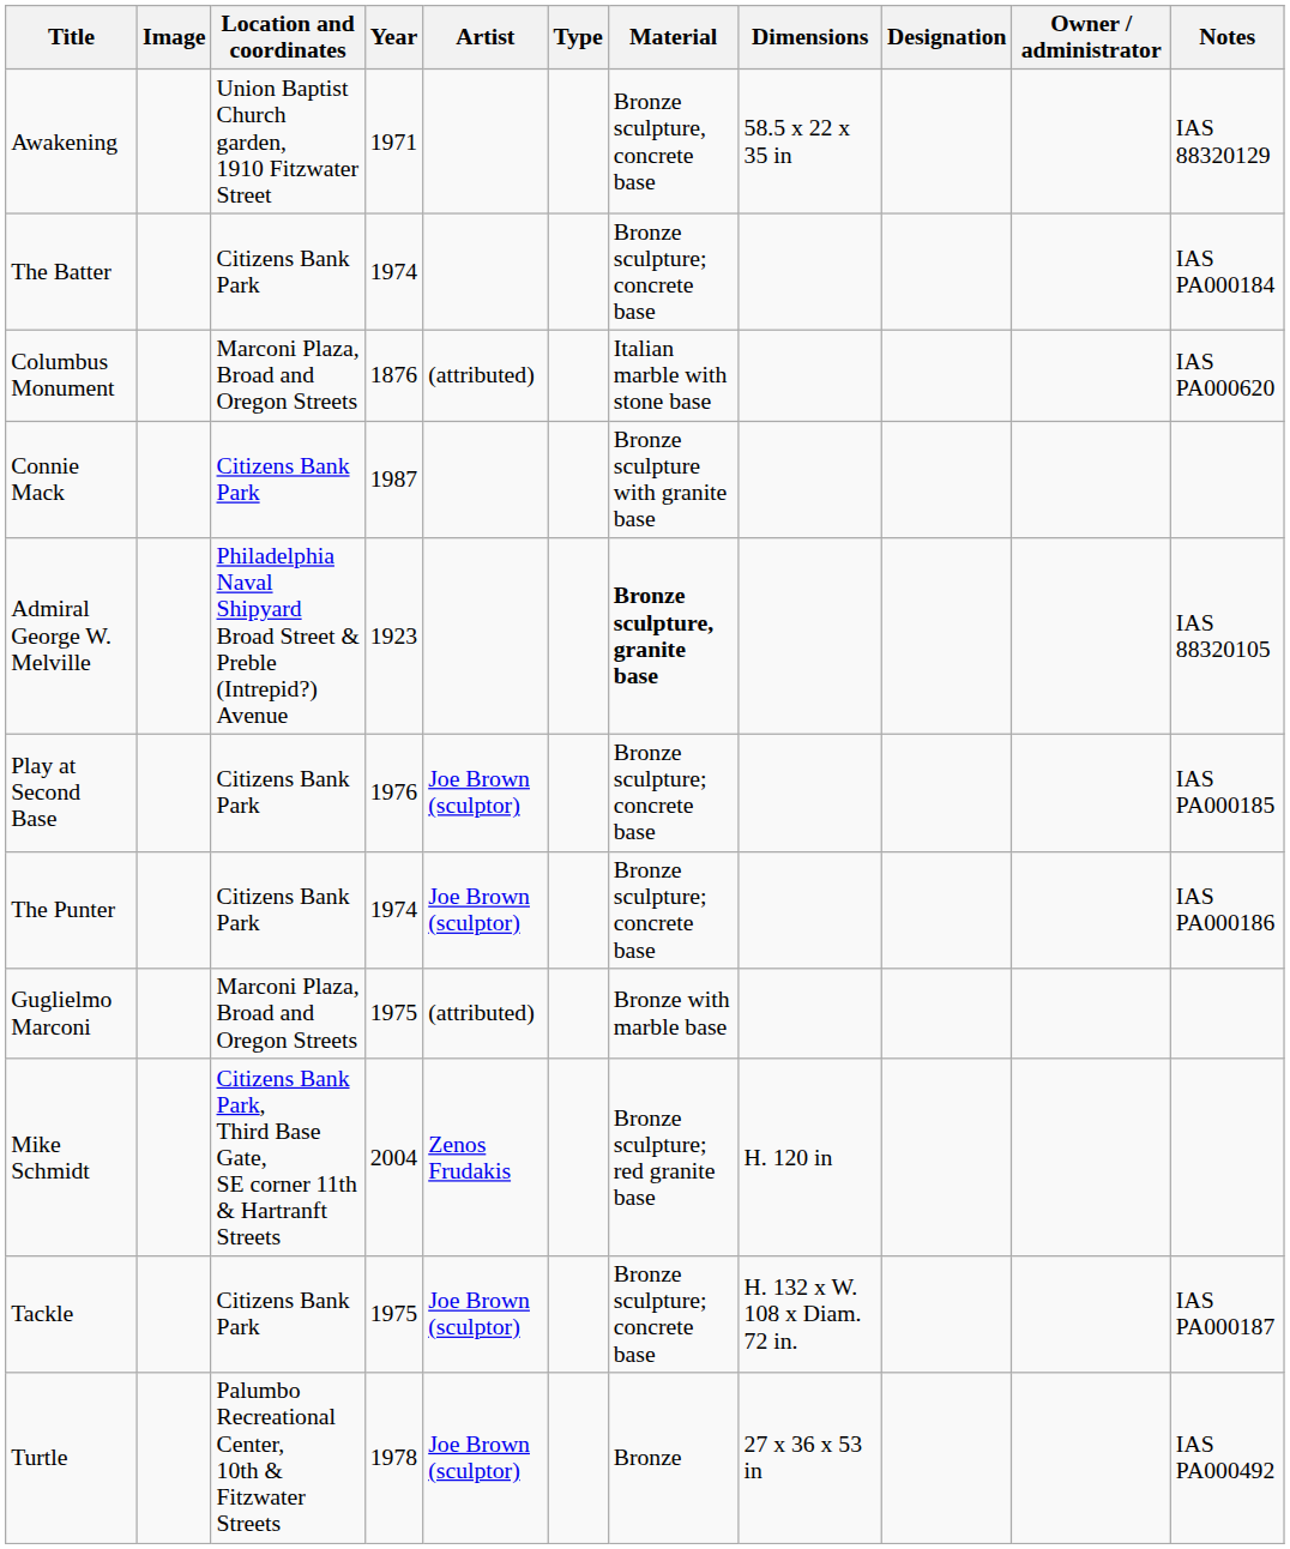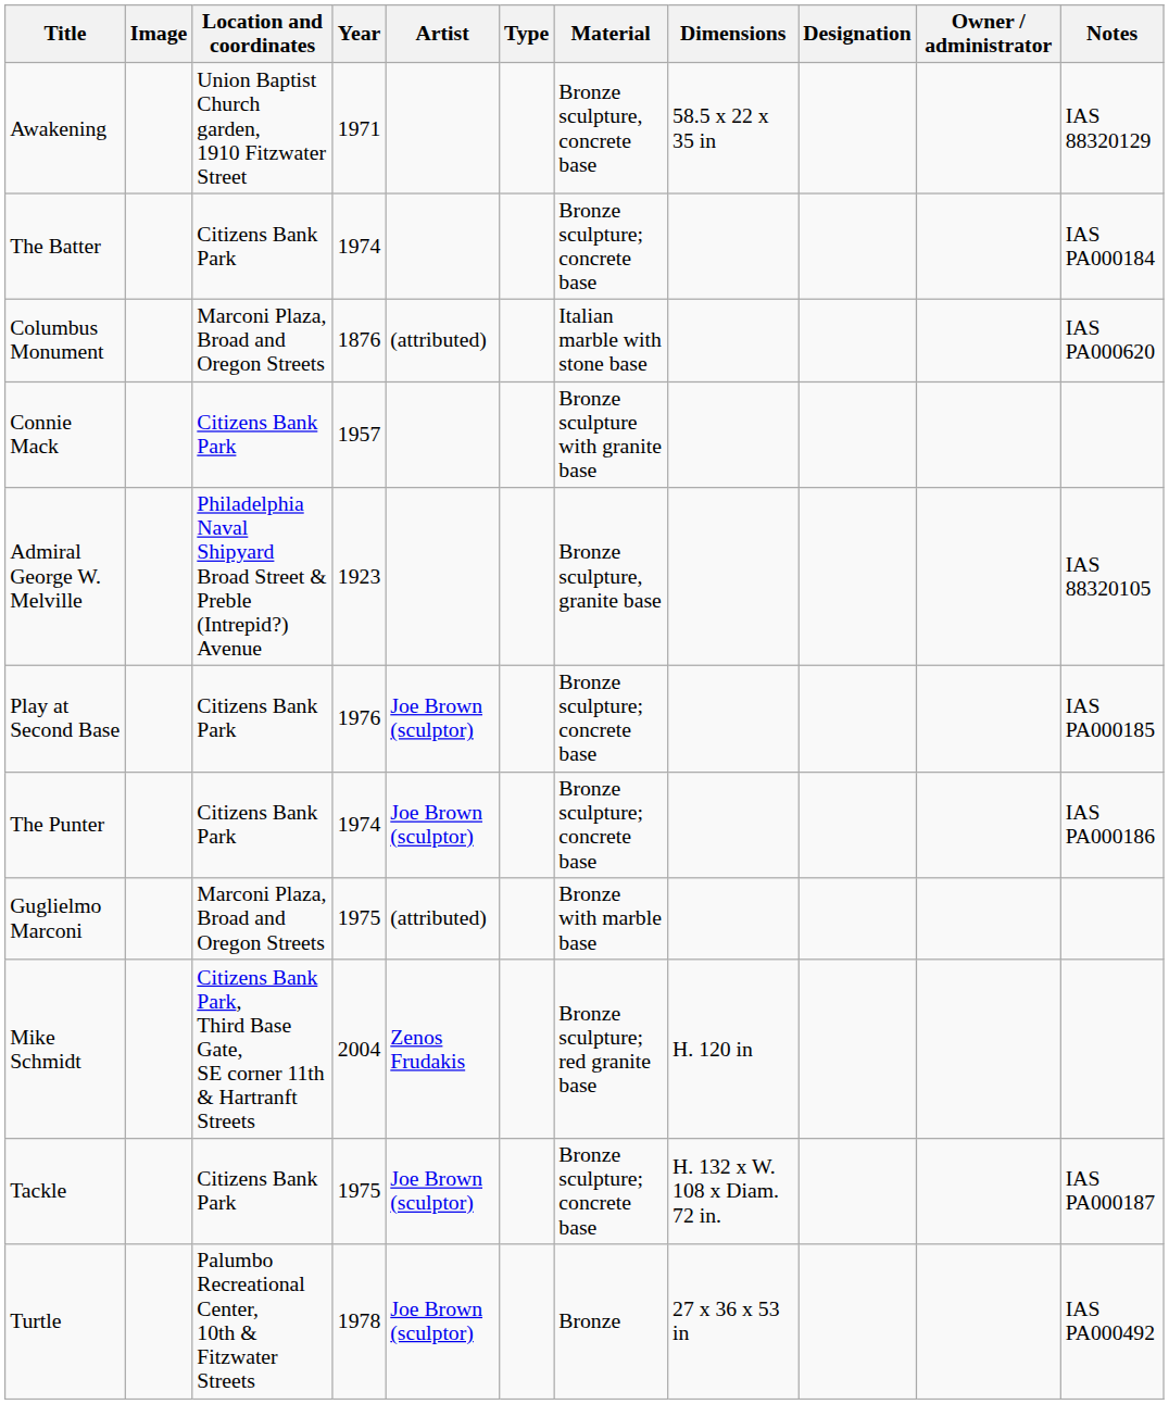Connie Mack | Year: 1987 -> 1957
Admiral George W. Melville | Material: bold -> normal
